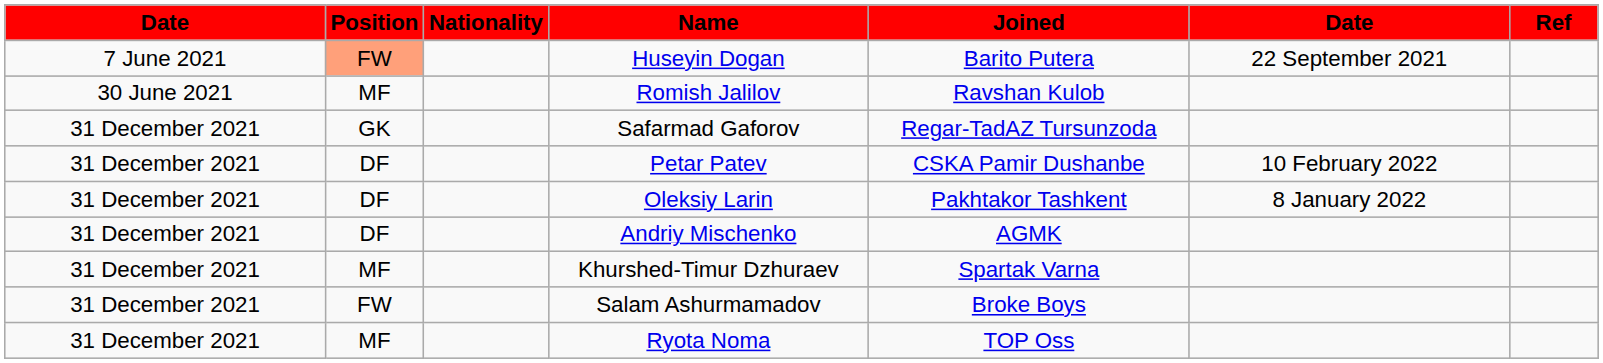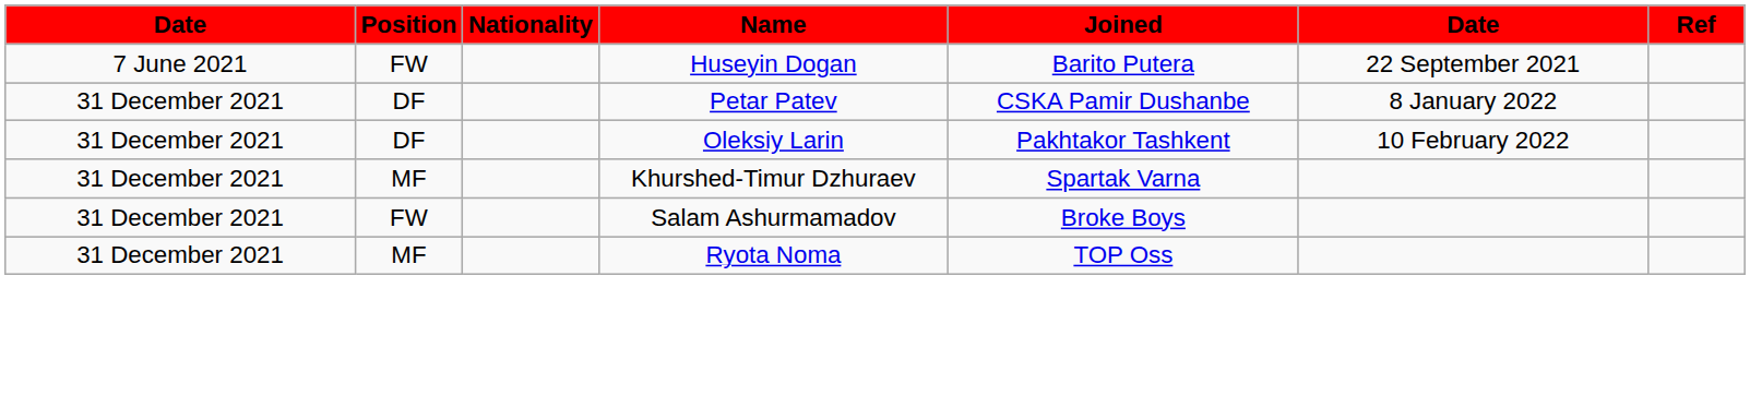Huseyin Dogan | Position: lightsalmon background -> no background
- row: 30 June 2021 | MF | Romish Jalilov | Ravshan Kulob
- row: 31 December 2021 | GK | Safarmad Gaforov | Regar-TadAZ Tursunzoda
Petar Patev | column 6: 10 February 2022 -> 8 January 2022
Oleksiy Larin | column 6: 8 January 2022 -> 10 February 2022
- row: 31 December 2021 | DF | Andriy Mischenko | AGMK
